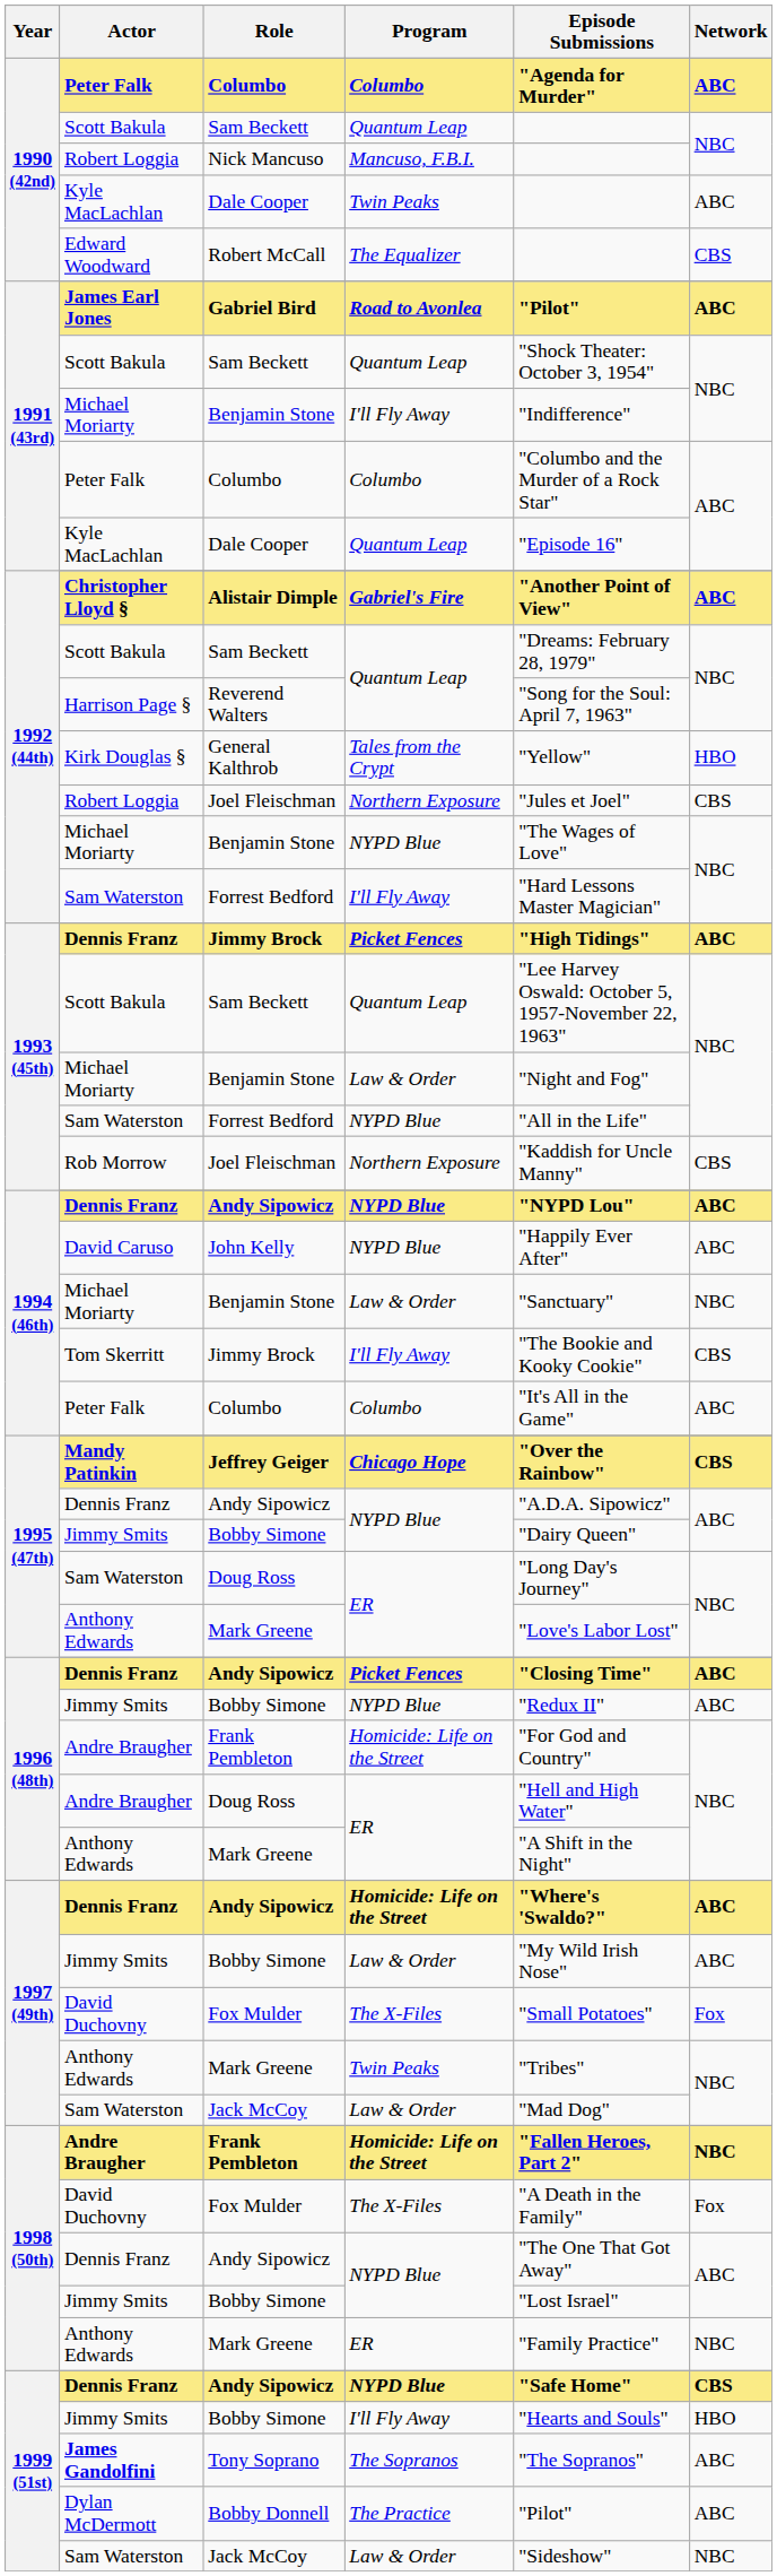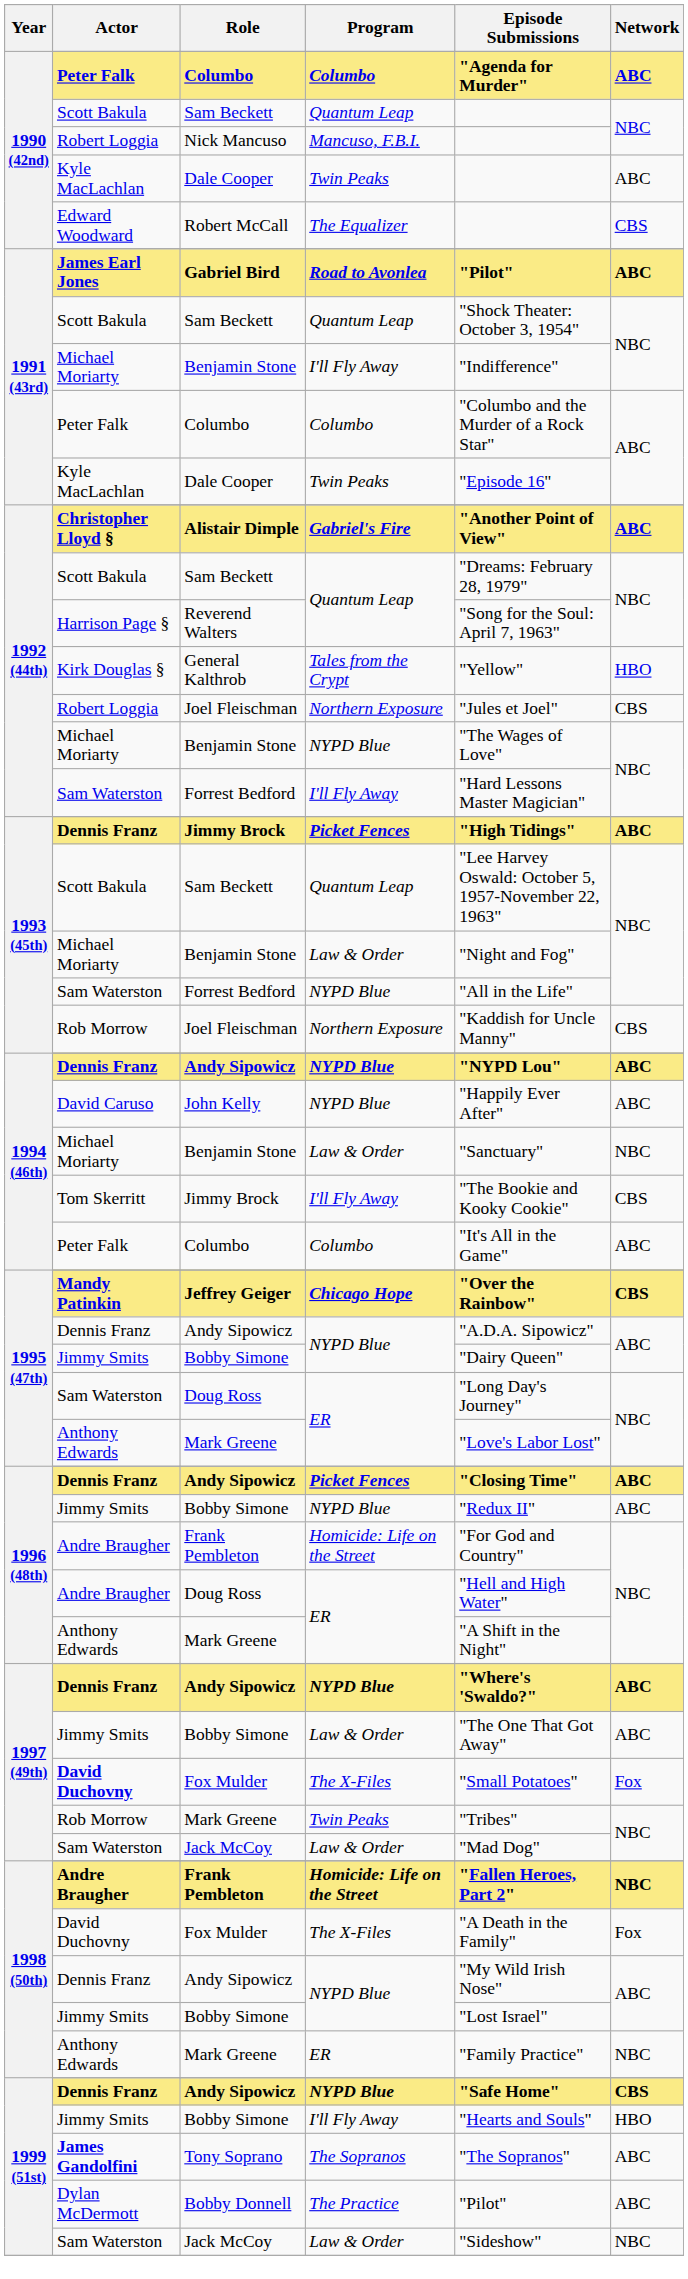1991 (43rd) / Dale Cooper | Program: Quantum Leap -> Twin Peaks
1997 (49th) / Andy Sipowicz | Program: Homicide: Life on the Street -> NYPD Blue
1997 (49th) / Bobby Simone | Episode Submissions: "My Wild Irish Nose" -> "The One That Got Away"
1997 (49th) / Fox Mulder | Actor: normal -> bold
1997 (49th) / Mark Greene | Actor: Anthony Edwards -> Rob Morrow
1998 (50th) / Andy Sipowicz | Episode Submissions: "The One That Got Away" -> "My Wild Irish Nose"
